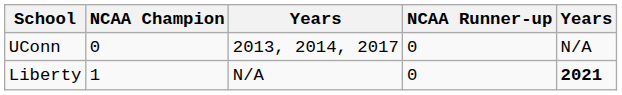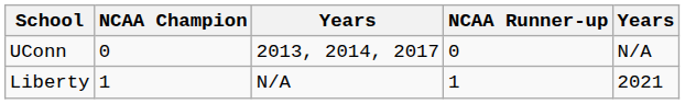Liberty | NCAA Runner-up: 0 -> 1
Liberty | column 5: bold -> normal
